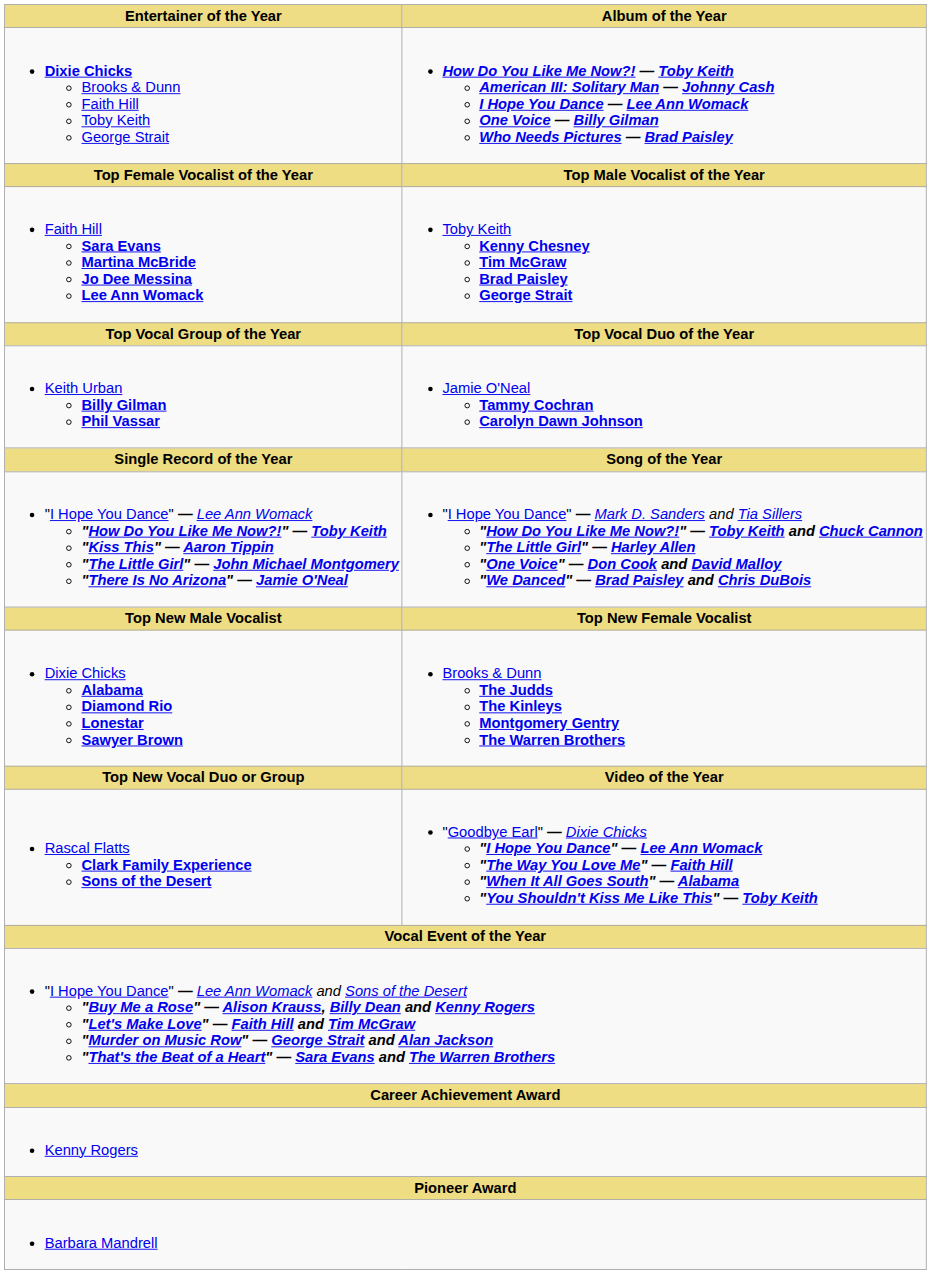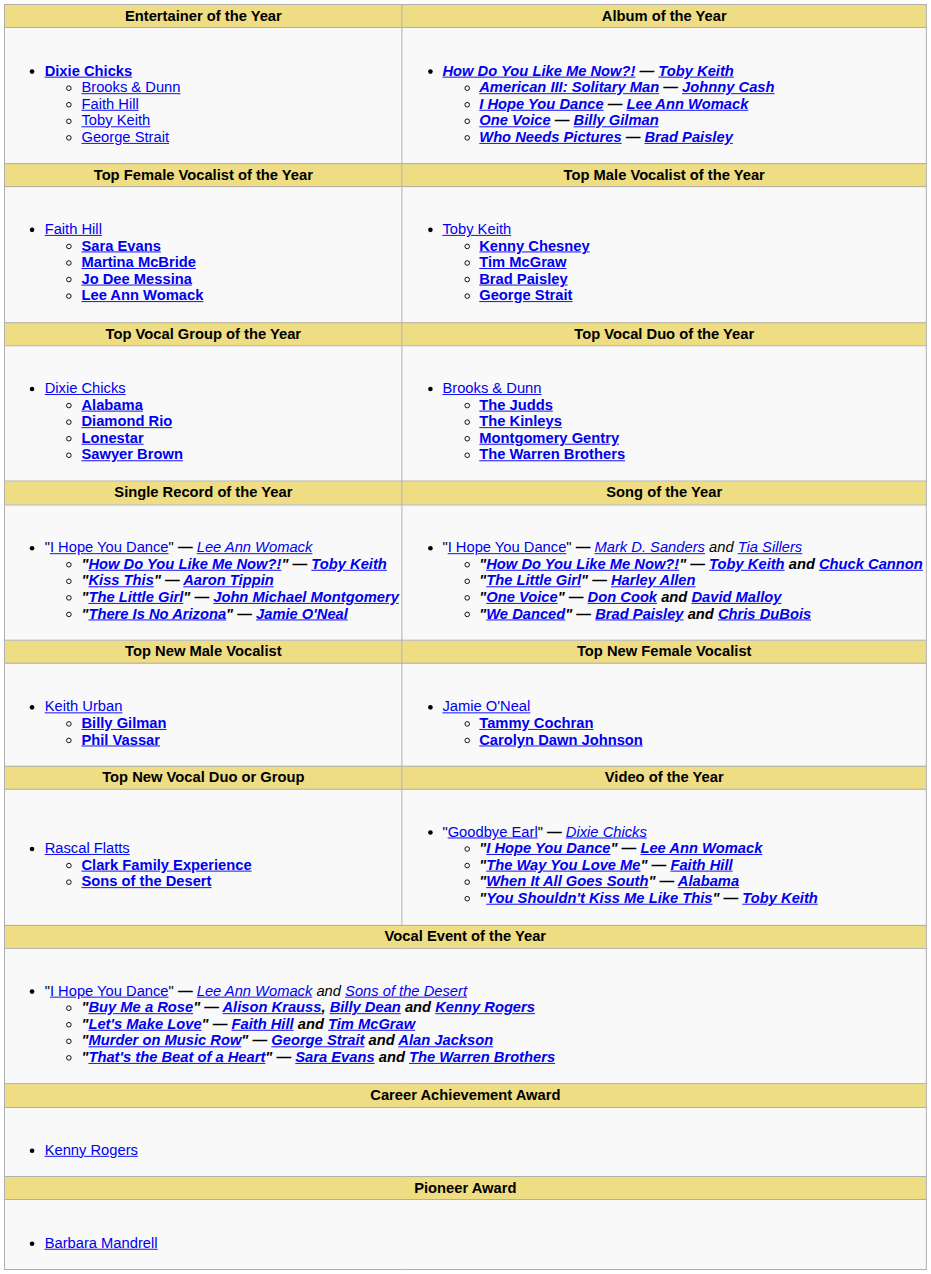rows swapped: Dixie Chicks Alabama Diamond Rio Lonestar Sawyer Brown <-> Keith Urban Billy Gilman Phil Vassar
